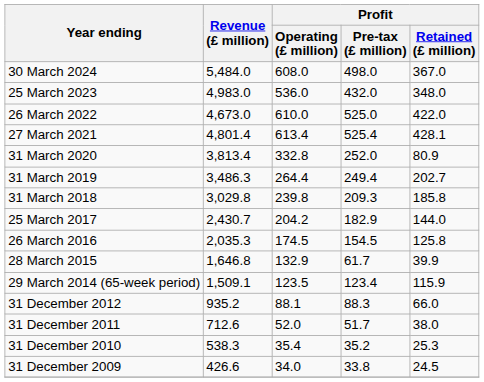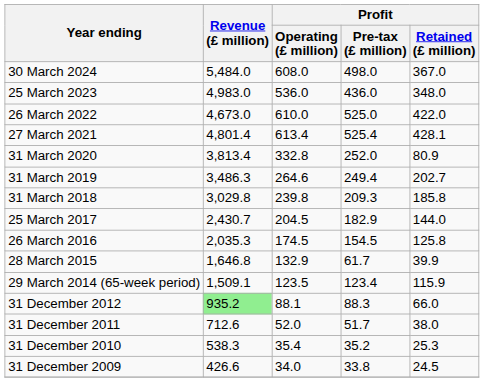25 March 2023 | Profit / Pre-tax (£ million): 432.0 -> 436.0
31 March 2019 | Profit / Operating (£ million): 264.4 -> 264.6
25 March 2017 | Profit / Operating (£ million): 204.2 -> 204.5
31 December 2012 | Revenue (£ million): no background -> lightgreen background
